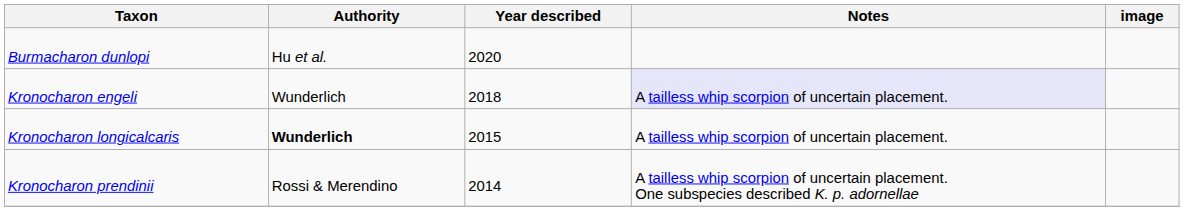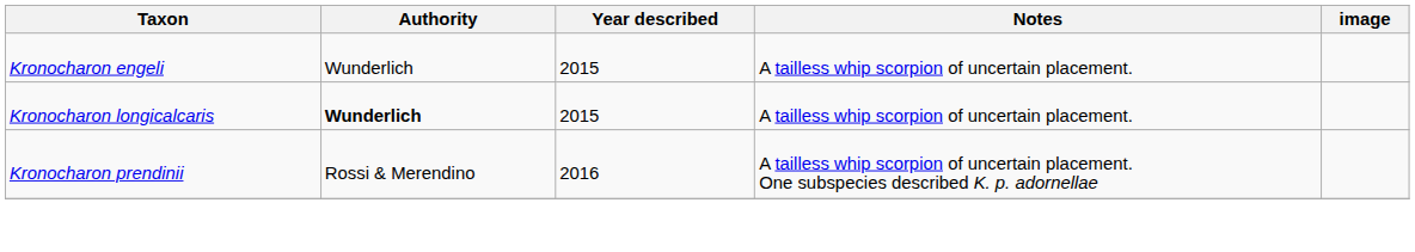- row: Burmacharon dunlopi | Hu et al. | 2020
Kronocharon engeli | Year described: 2018 -> 2015
Kronocharon engeli | Notes: lavender background -> no background
Kronocharon prendinii | Year described: 2014 -> 2016
